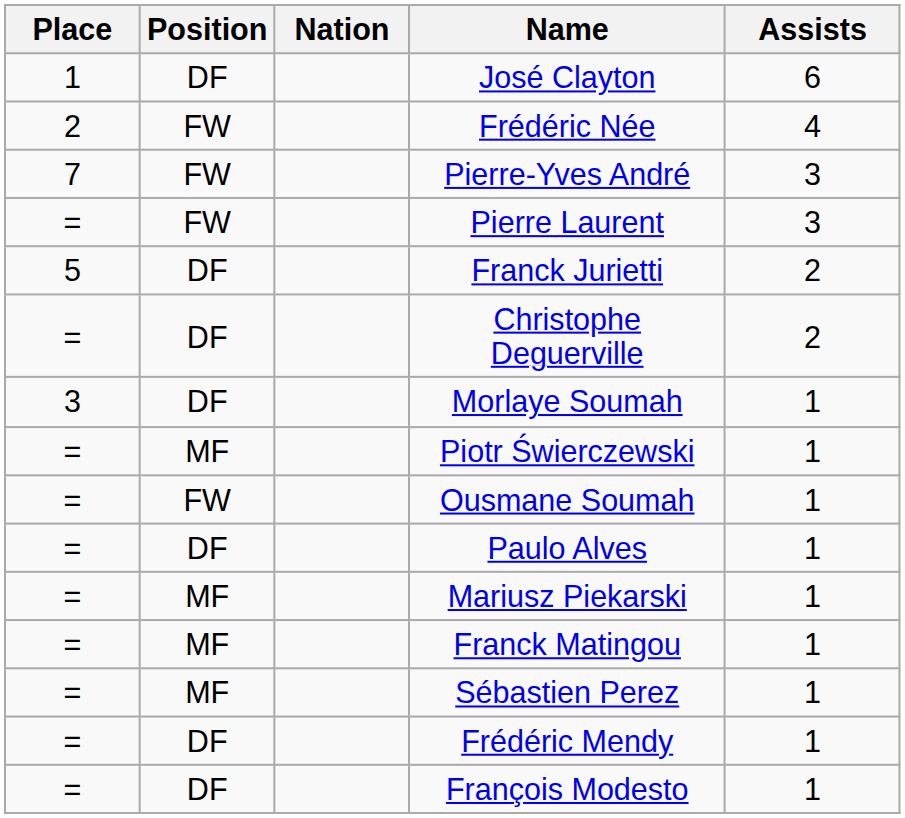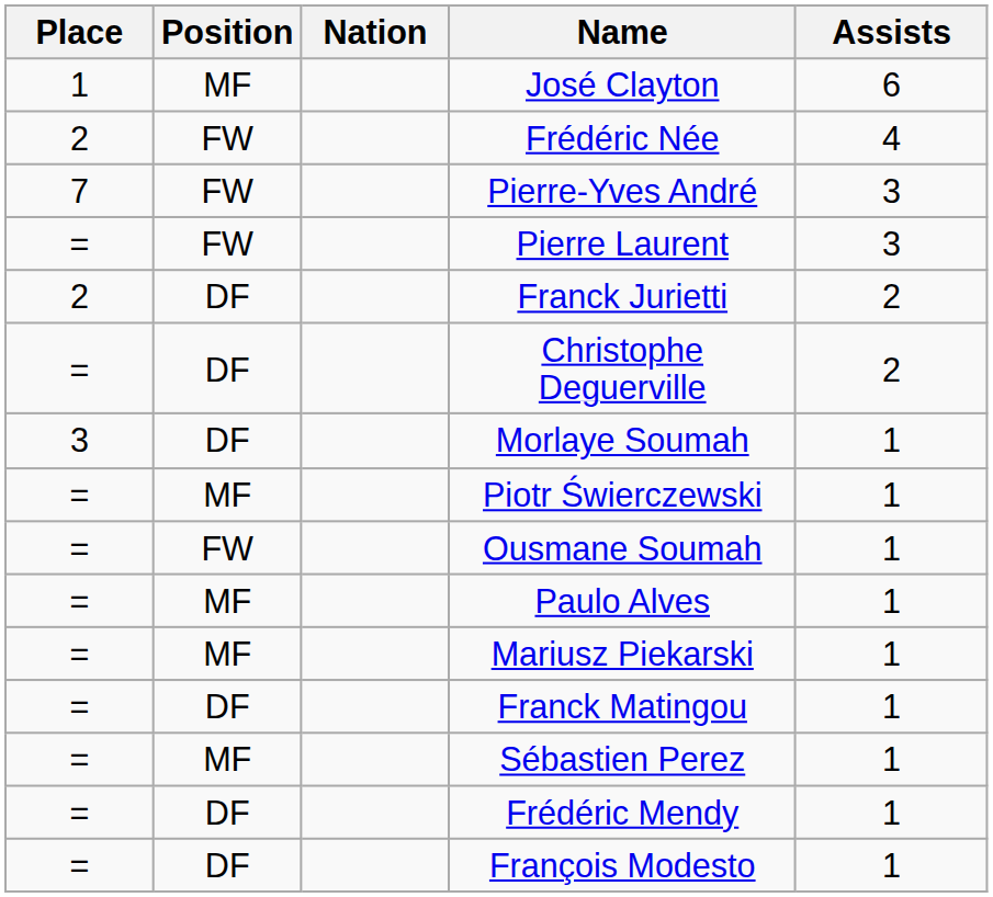José Clayton | Position: DF -> MF
Franck Jurietti | Place: 5 -> 2
Paulo Alves | Position: DF -> MF
Franck Matingou | Position: MF -> DF
